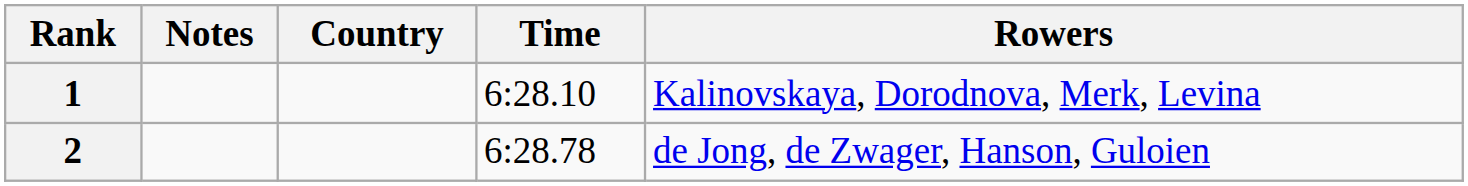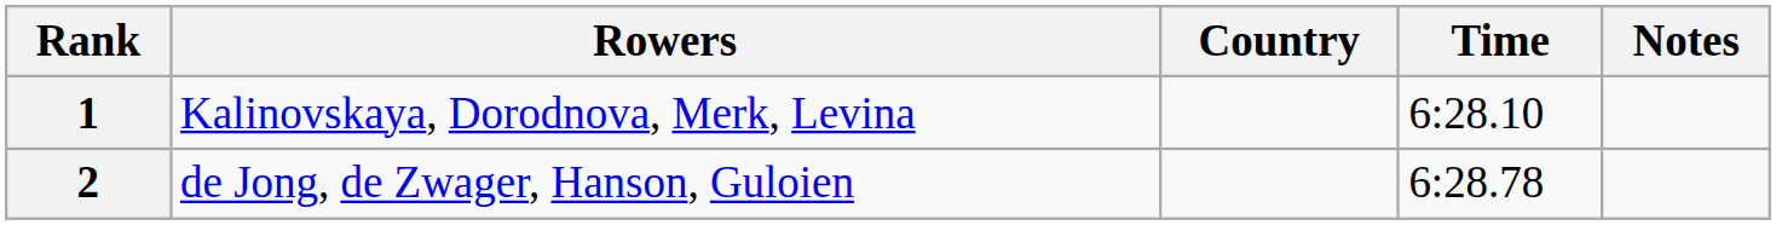columns swapped: Rowers <-> Notes
